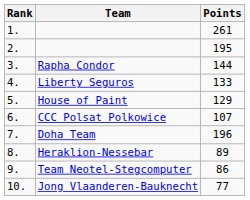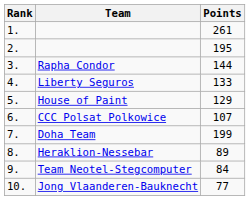Doha Team | Points: 196 -> 199
Team Neotel-Stegcomputer | Points: 86 -> 84
